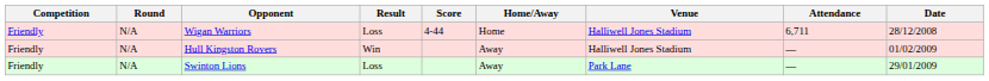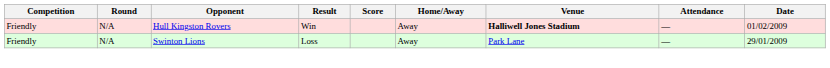- row: Friendly | N/A | Wigan Warriors | Loss | 4-44 | Home | Halliwell Jones Stadium | 6,711 | 28/12/2008
Hull Kingston Rovers | Venue: normal -> bold
